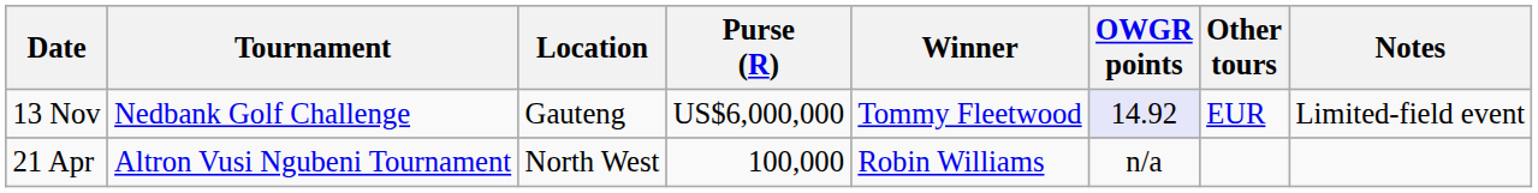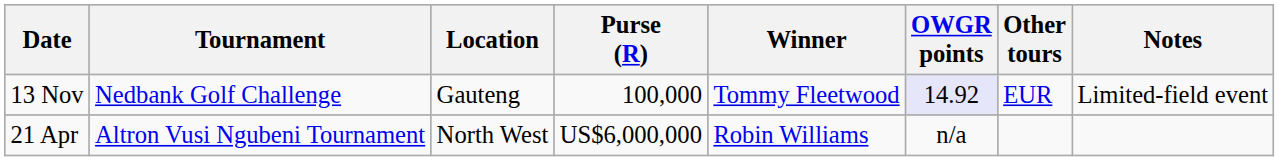13 Nov | Purse (R): US$6,000,000 -> 100,000
21 Apr | Purse (R): 100,000 -> US$6,000,000
